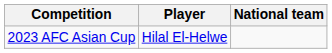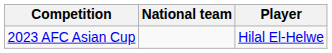columns swapped: Player <-> National team
